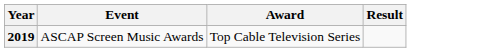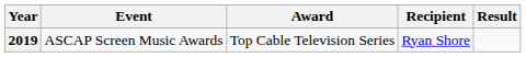+ column: Recipient | Ryan Shore
